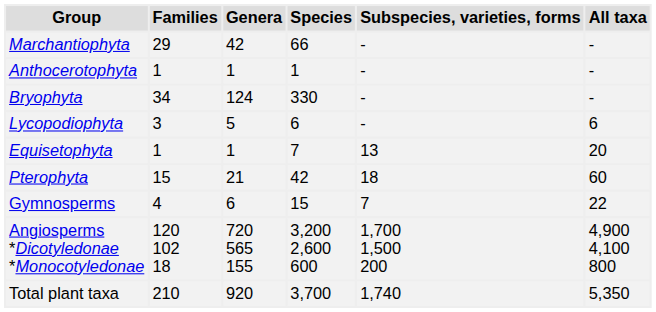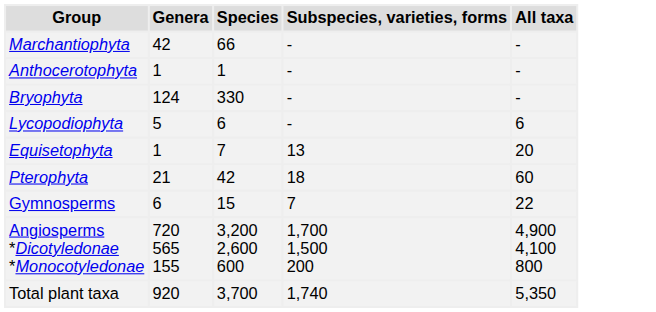- column: Families | 29 | 1 | 34 | 3 | 1 | 15 | 4 | 120 102 18 | 210
